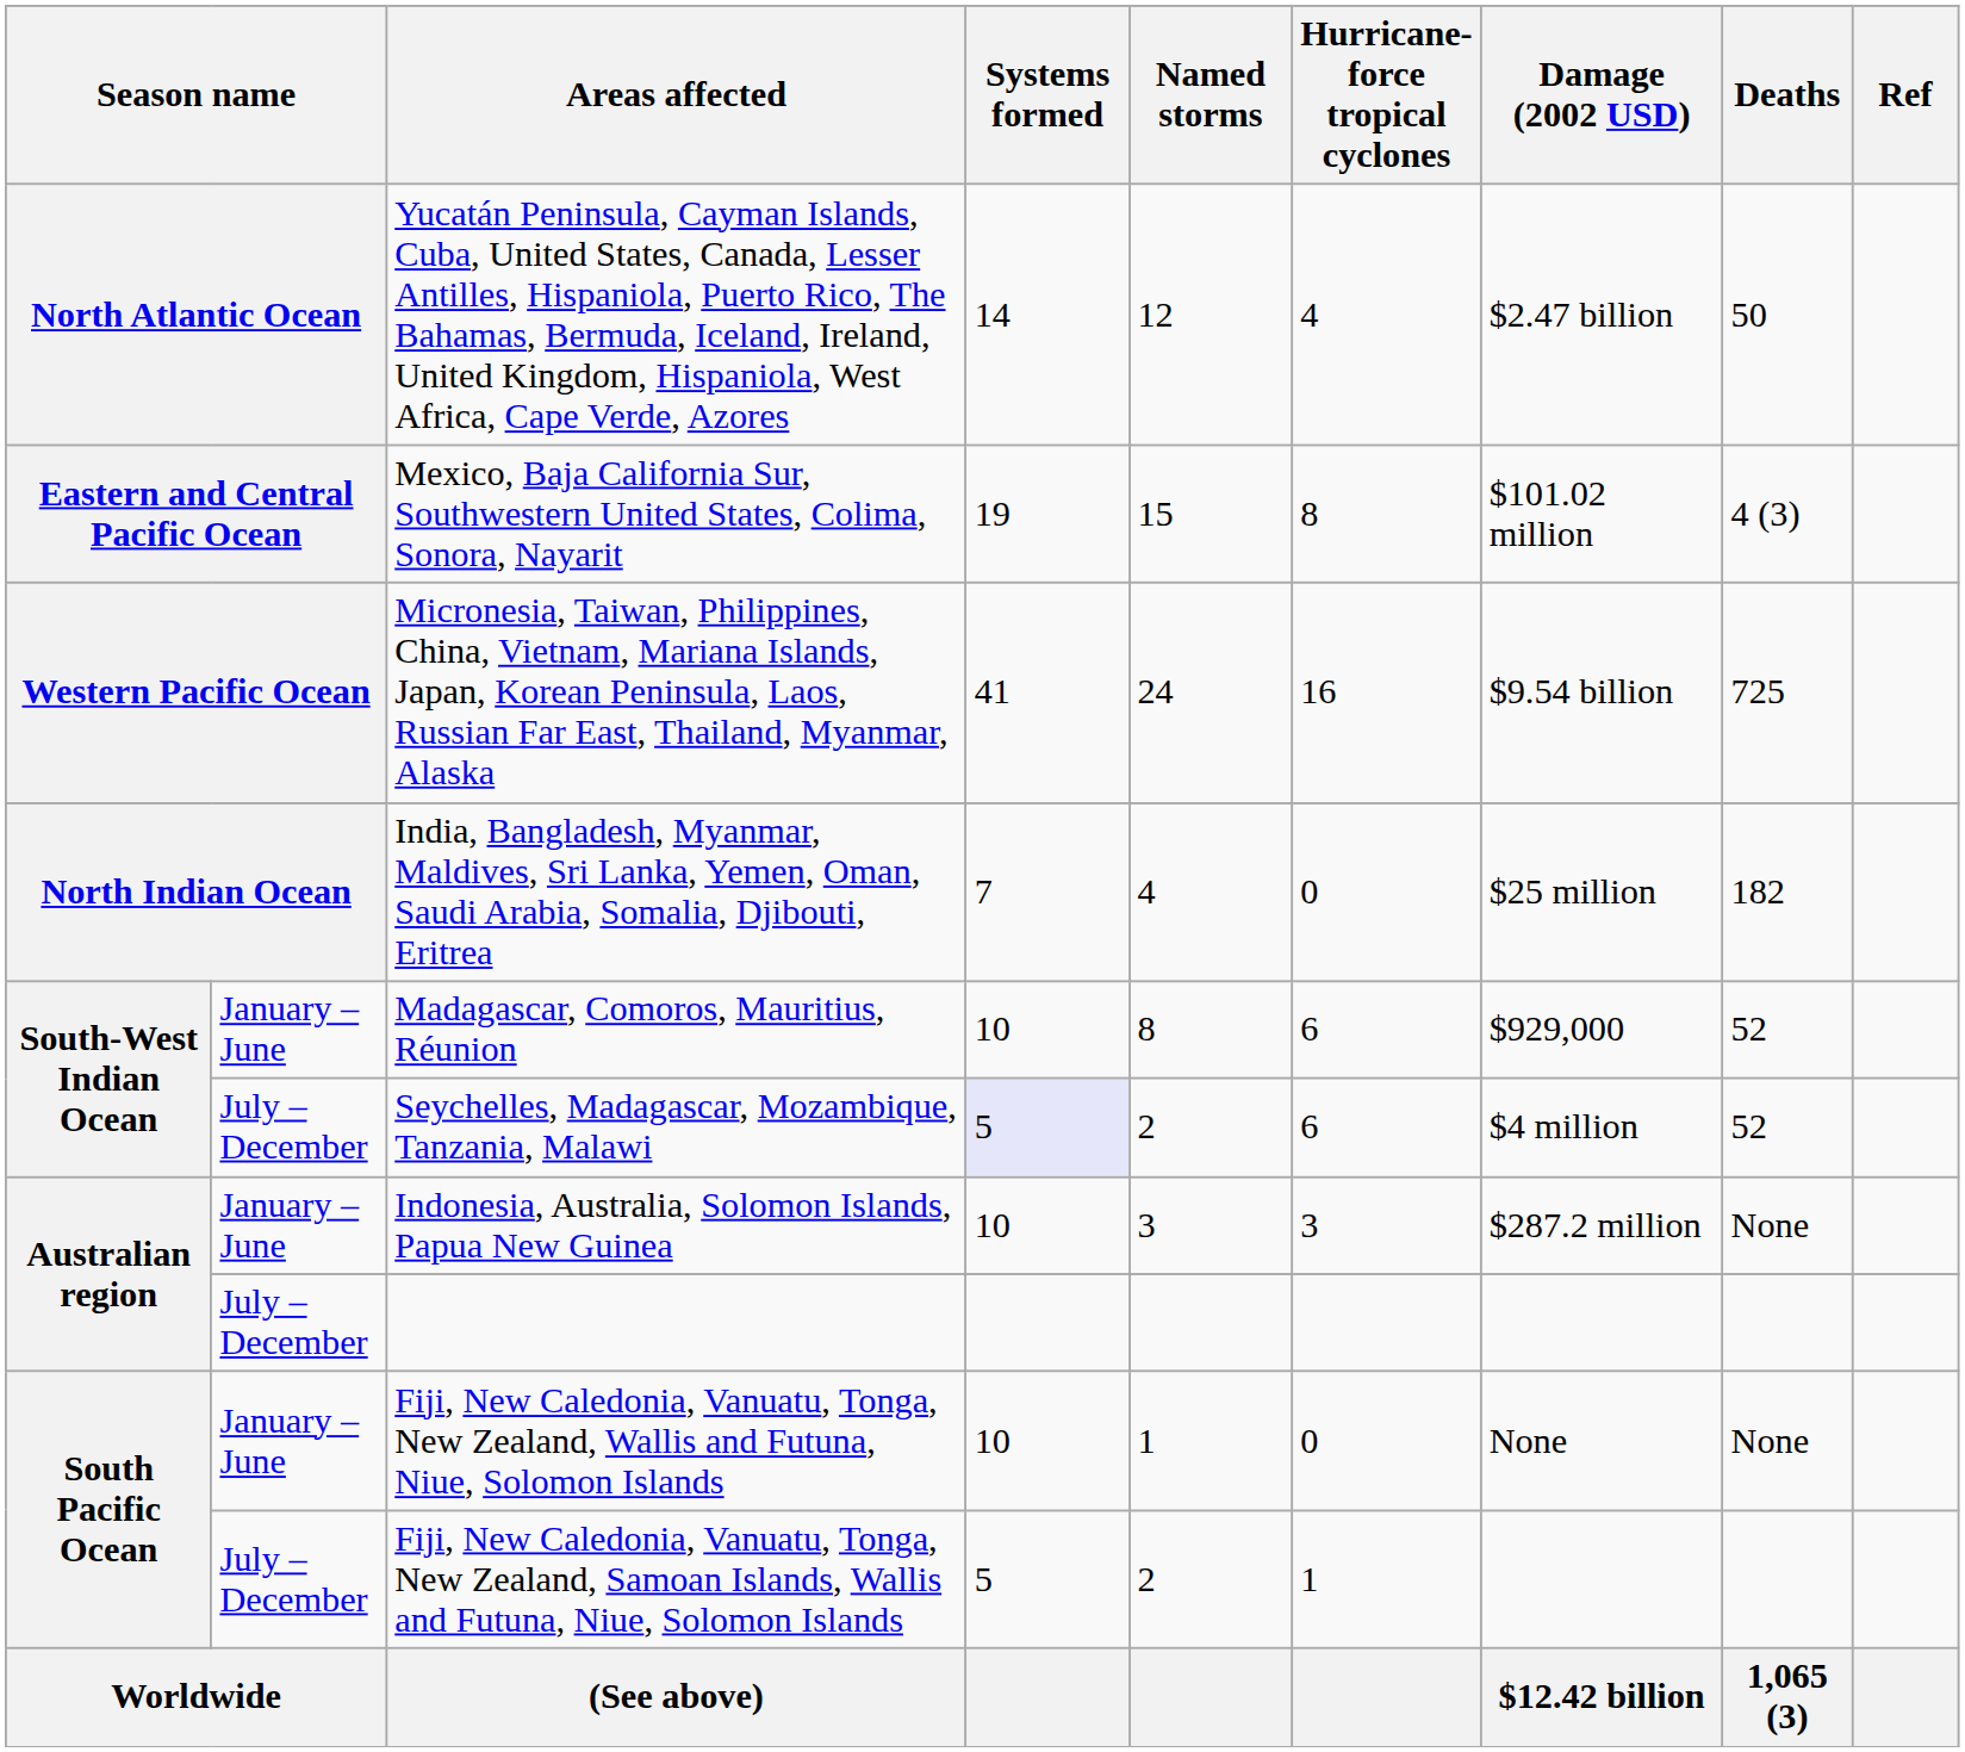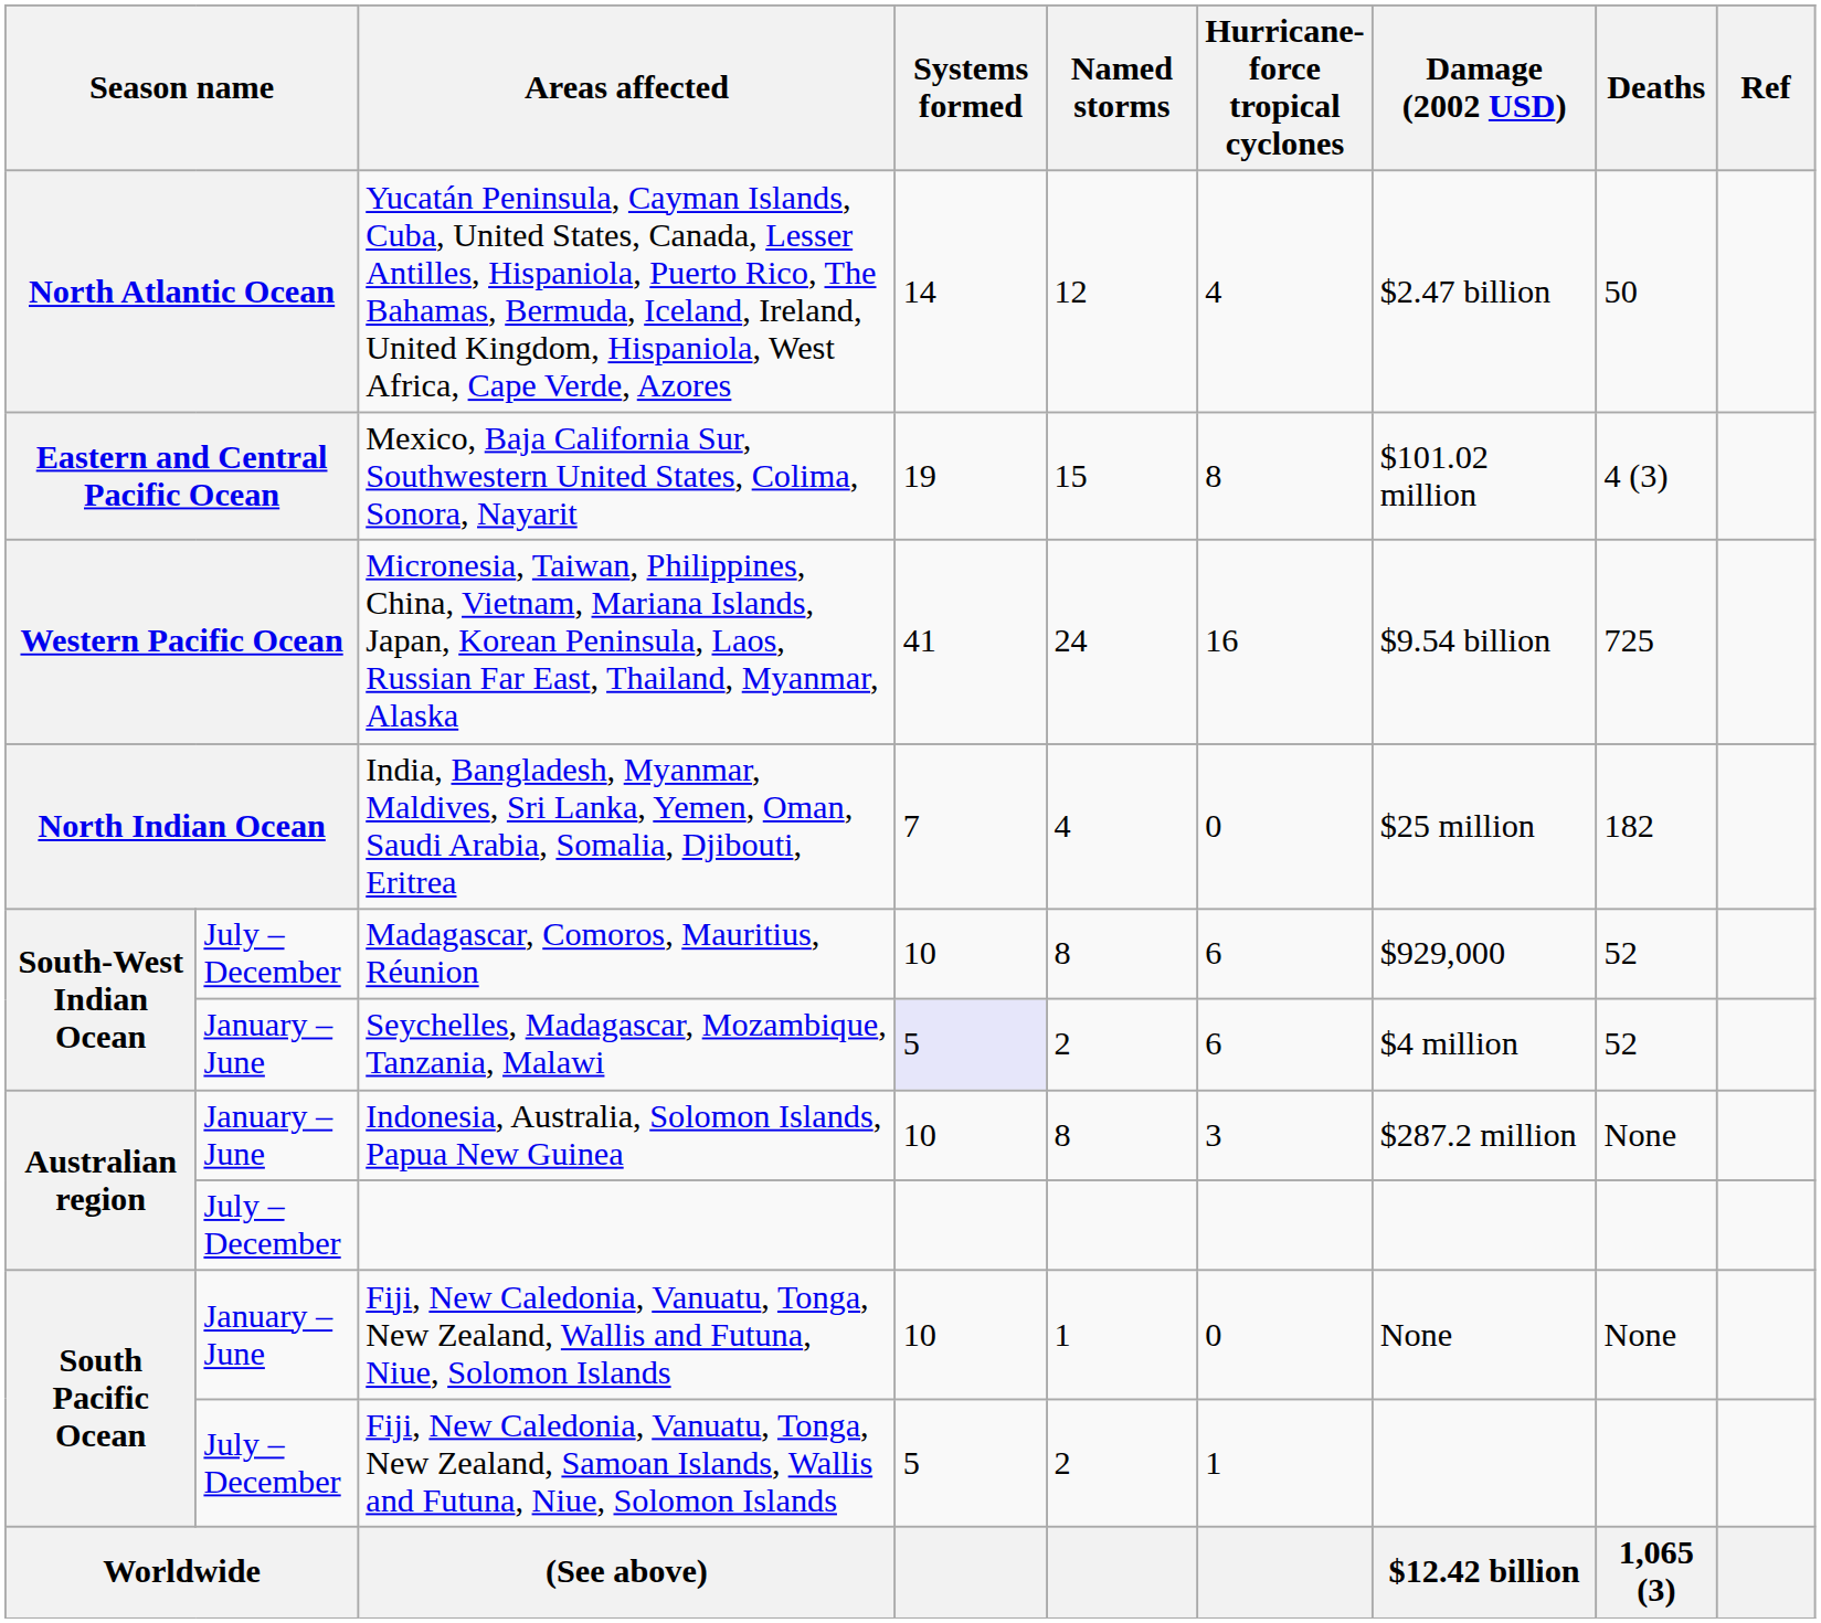Madagascar, Comoros, Mauritius, Réunion | column 2: January – June -> July – December
Seychelles, Madagascar, Mozambique, Tanzania, Malawi | column 2: July – December -> January – June
Indonesia, Australia, Solomon Islands, Papua New Guinea | Named storms: 3 -> 8
